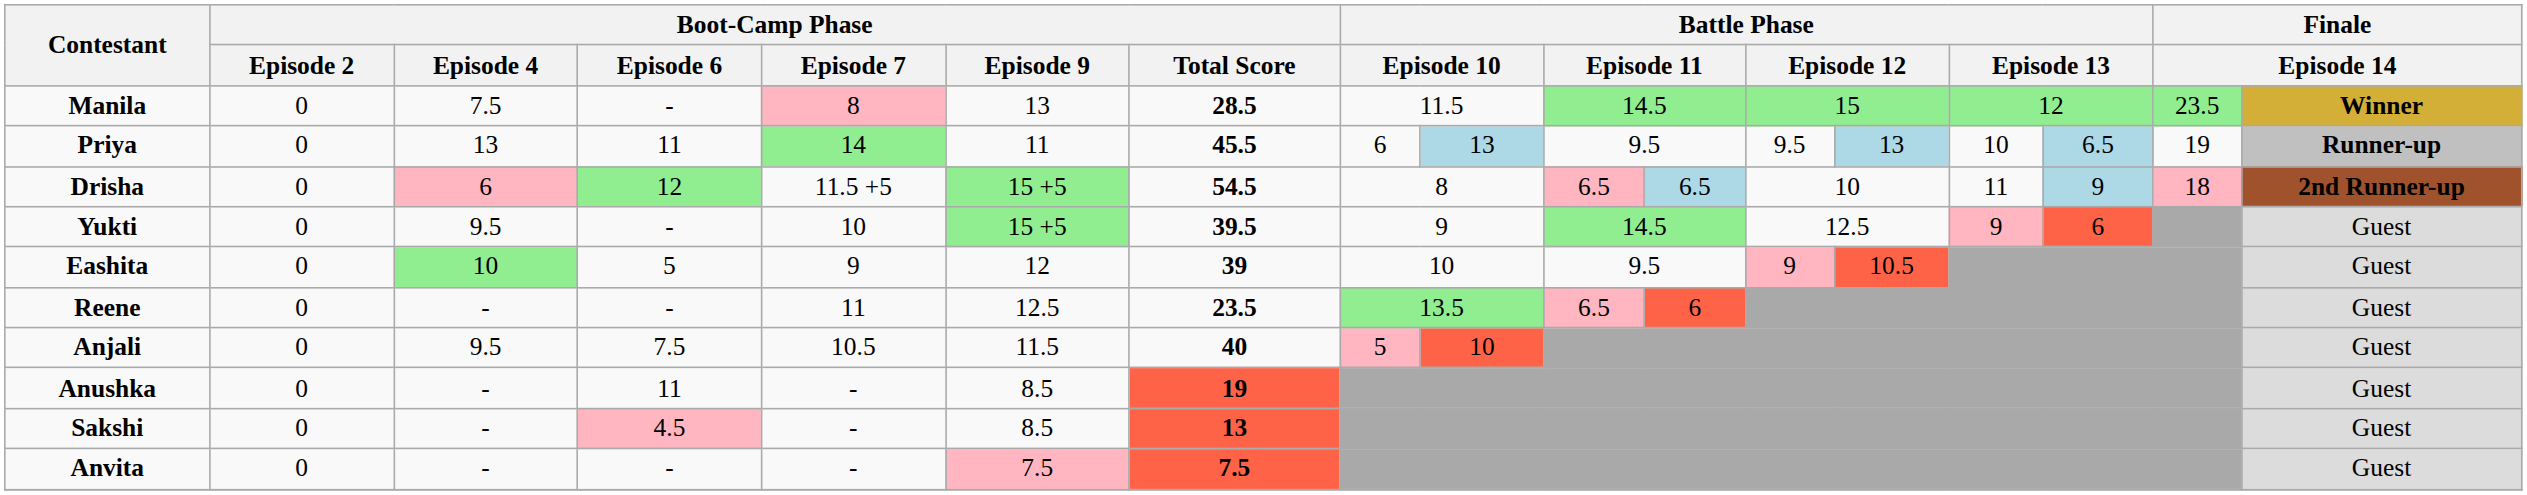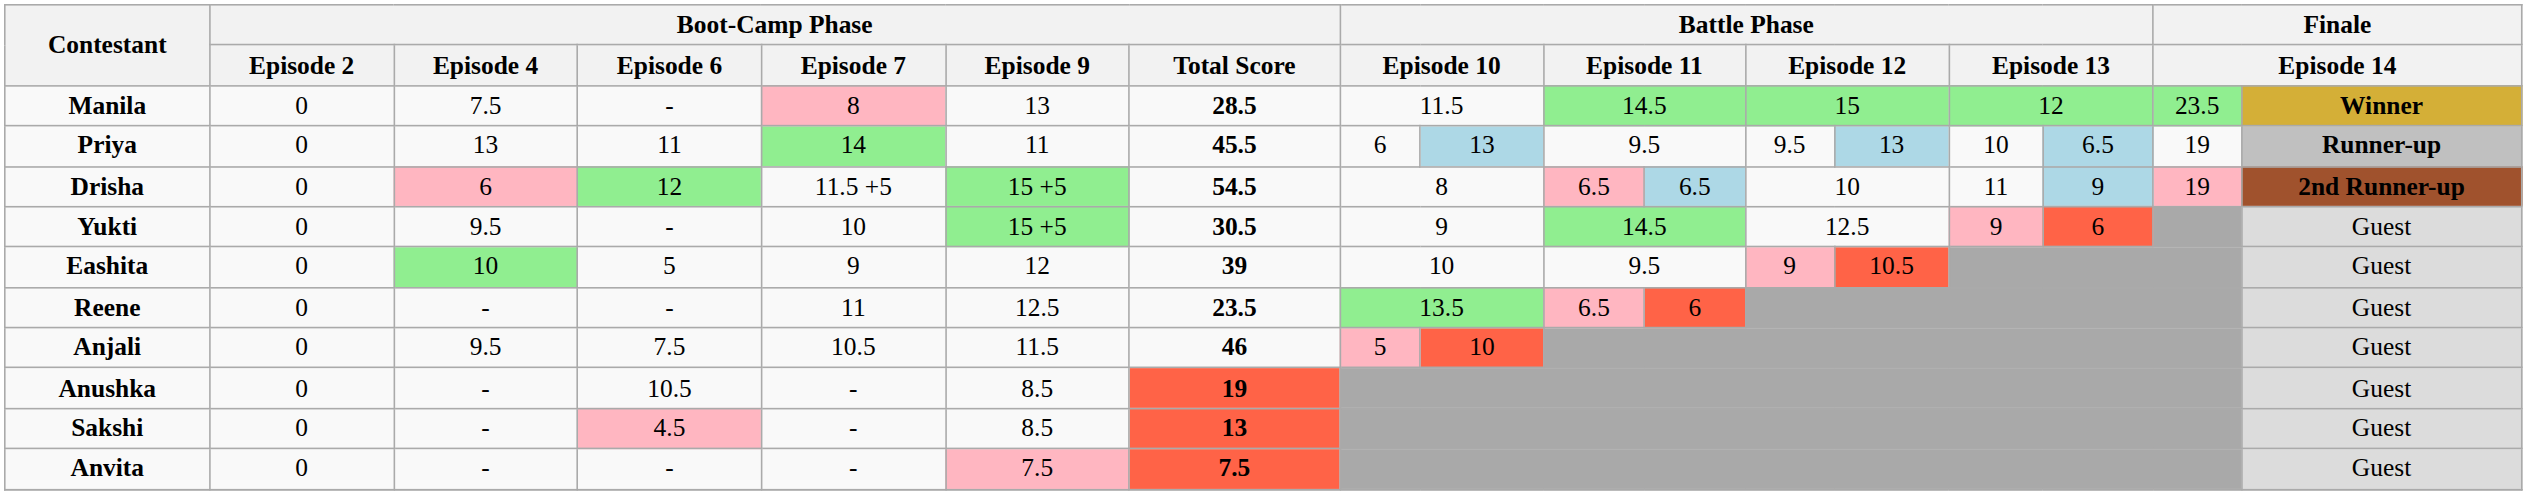Drisha | column 16: 18 -> 19
Yukti | Boot-Camp Phase / Total Score: 39.5 -> 30.5
Anjali | Boot-Camp Phase / Total Score: 40 -> 46
Anushka | Boot-Camp Phase / Episode 6: 11 -> 10.5
